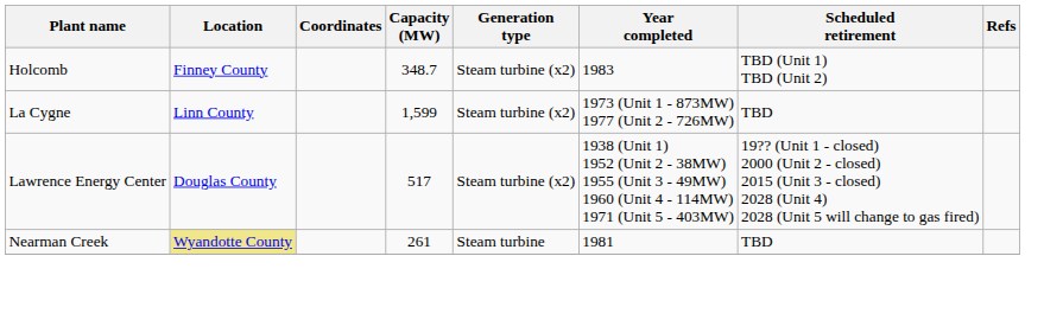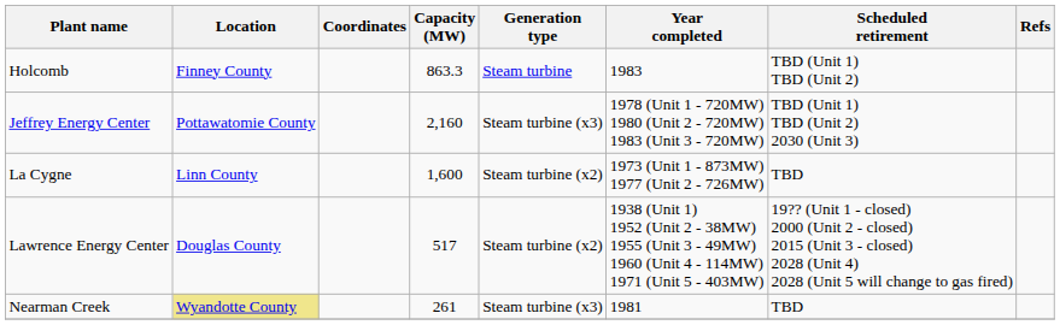Holcomb | Capacity (MW): 348.7 -> 863.3
Holcomb | Generation type: Steam turbine (x2) -> Steam turbine
+ row: Jeffrey Energy Center | Pottawatomie County | 2,160 | Steam turbine (x3) | 1978 (Unit 1 - 720MW) 1980 (Unit 2 - 720MW) 1983 (Unit 3 - 720MW) | TBD (Unit 1) TBD (Unit 2) 2030 (Unit 3)
La Cygne | Capacity (MW): 1,599 -> 1,600
Nearman Creek | Generation type: Steam turbine -> Steam turbine (x3)
